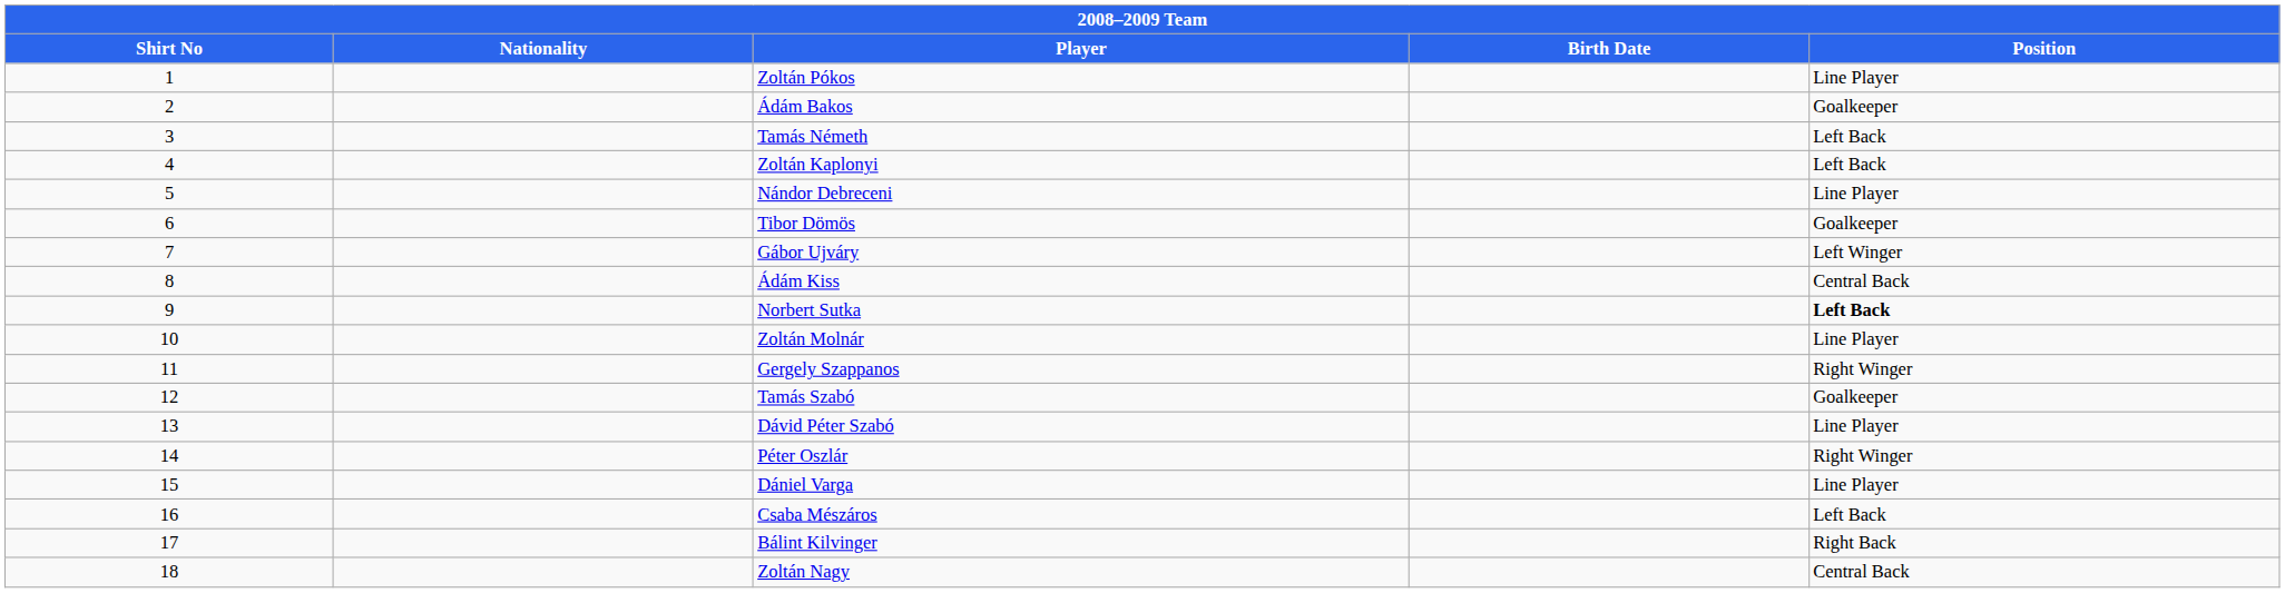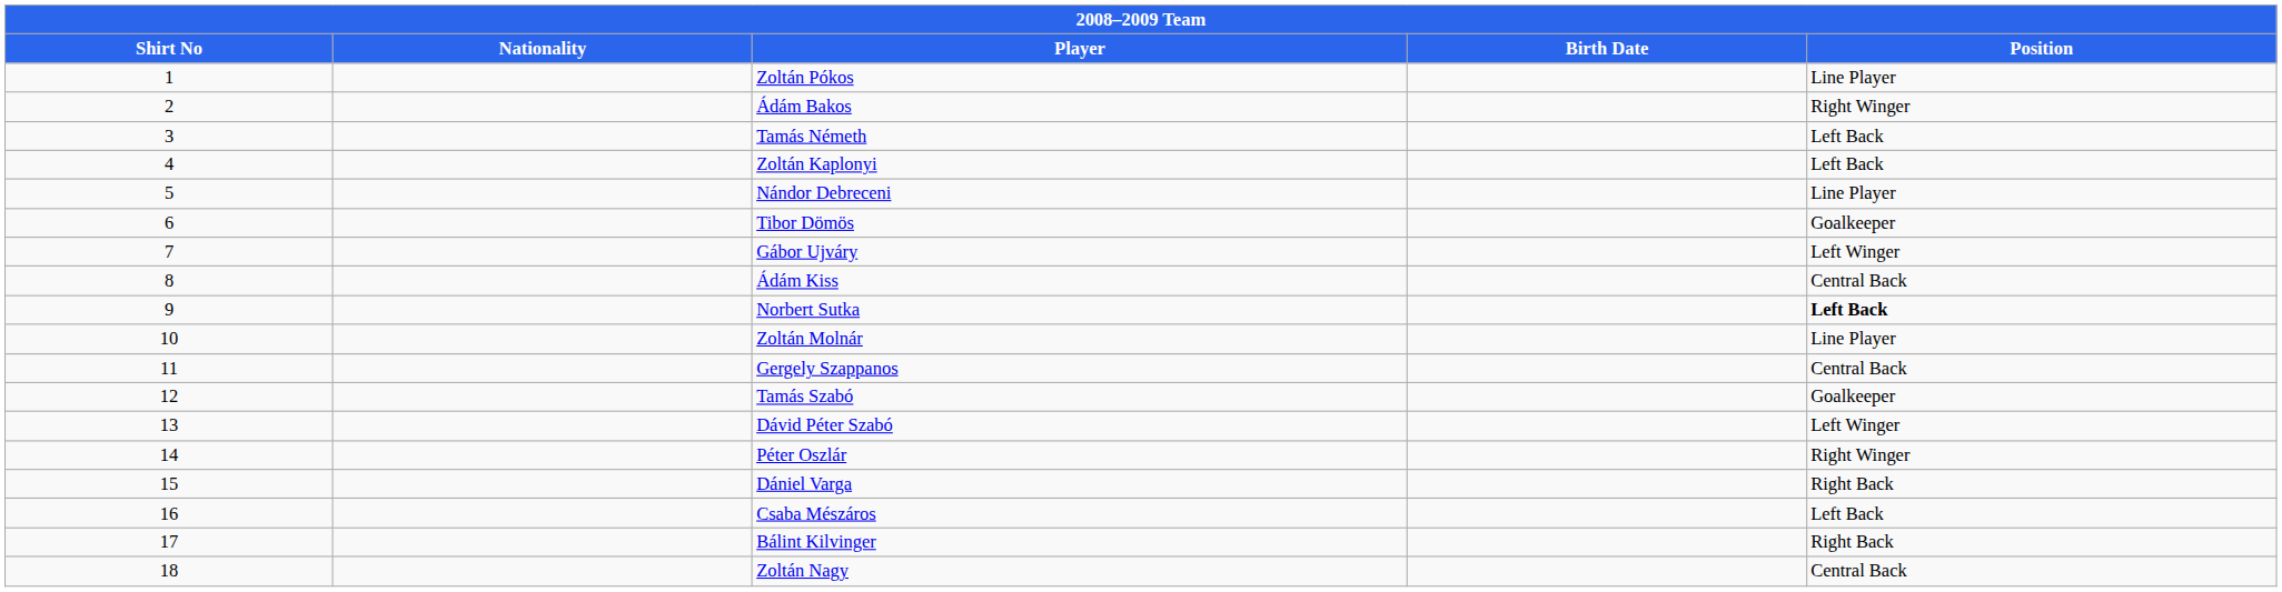Ádám Bakos | Position: Goalkeeper -> Right Winger
Gergely Szappanos | Position: Right Winger -> Central Back
Dávid Péter Szabó | Position: Line Player -> Left Winger
Dániel Varga | Position: Line Player -> Right Back
